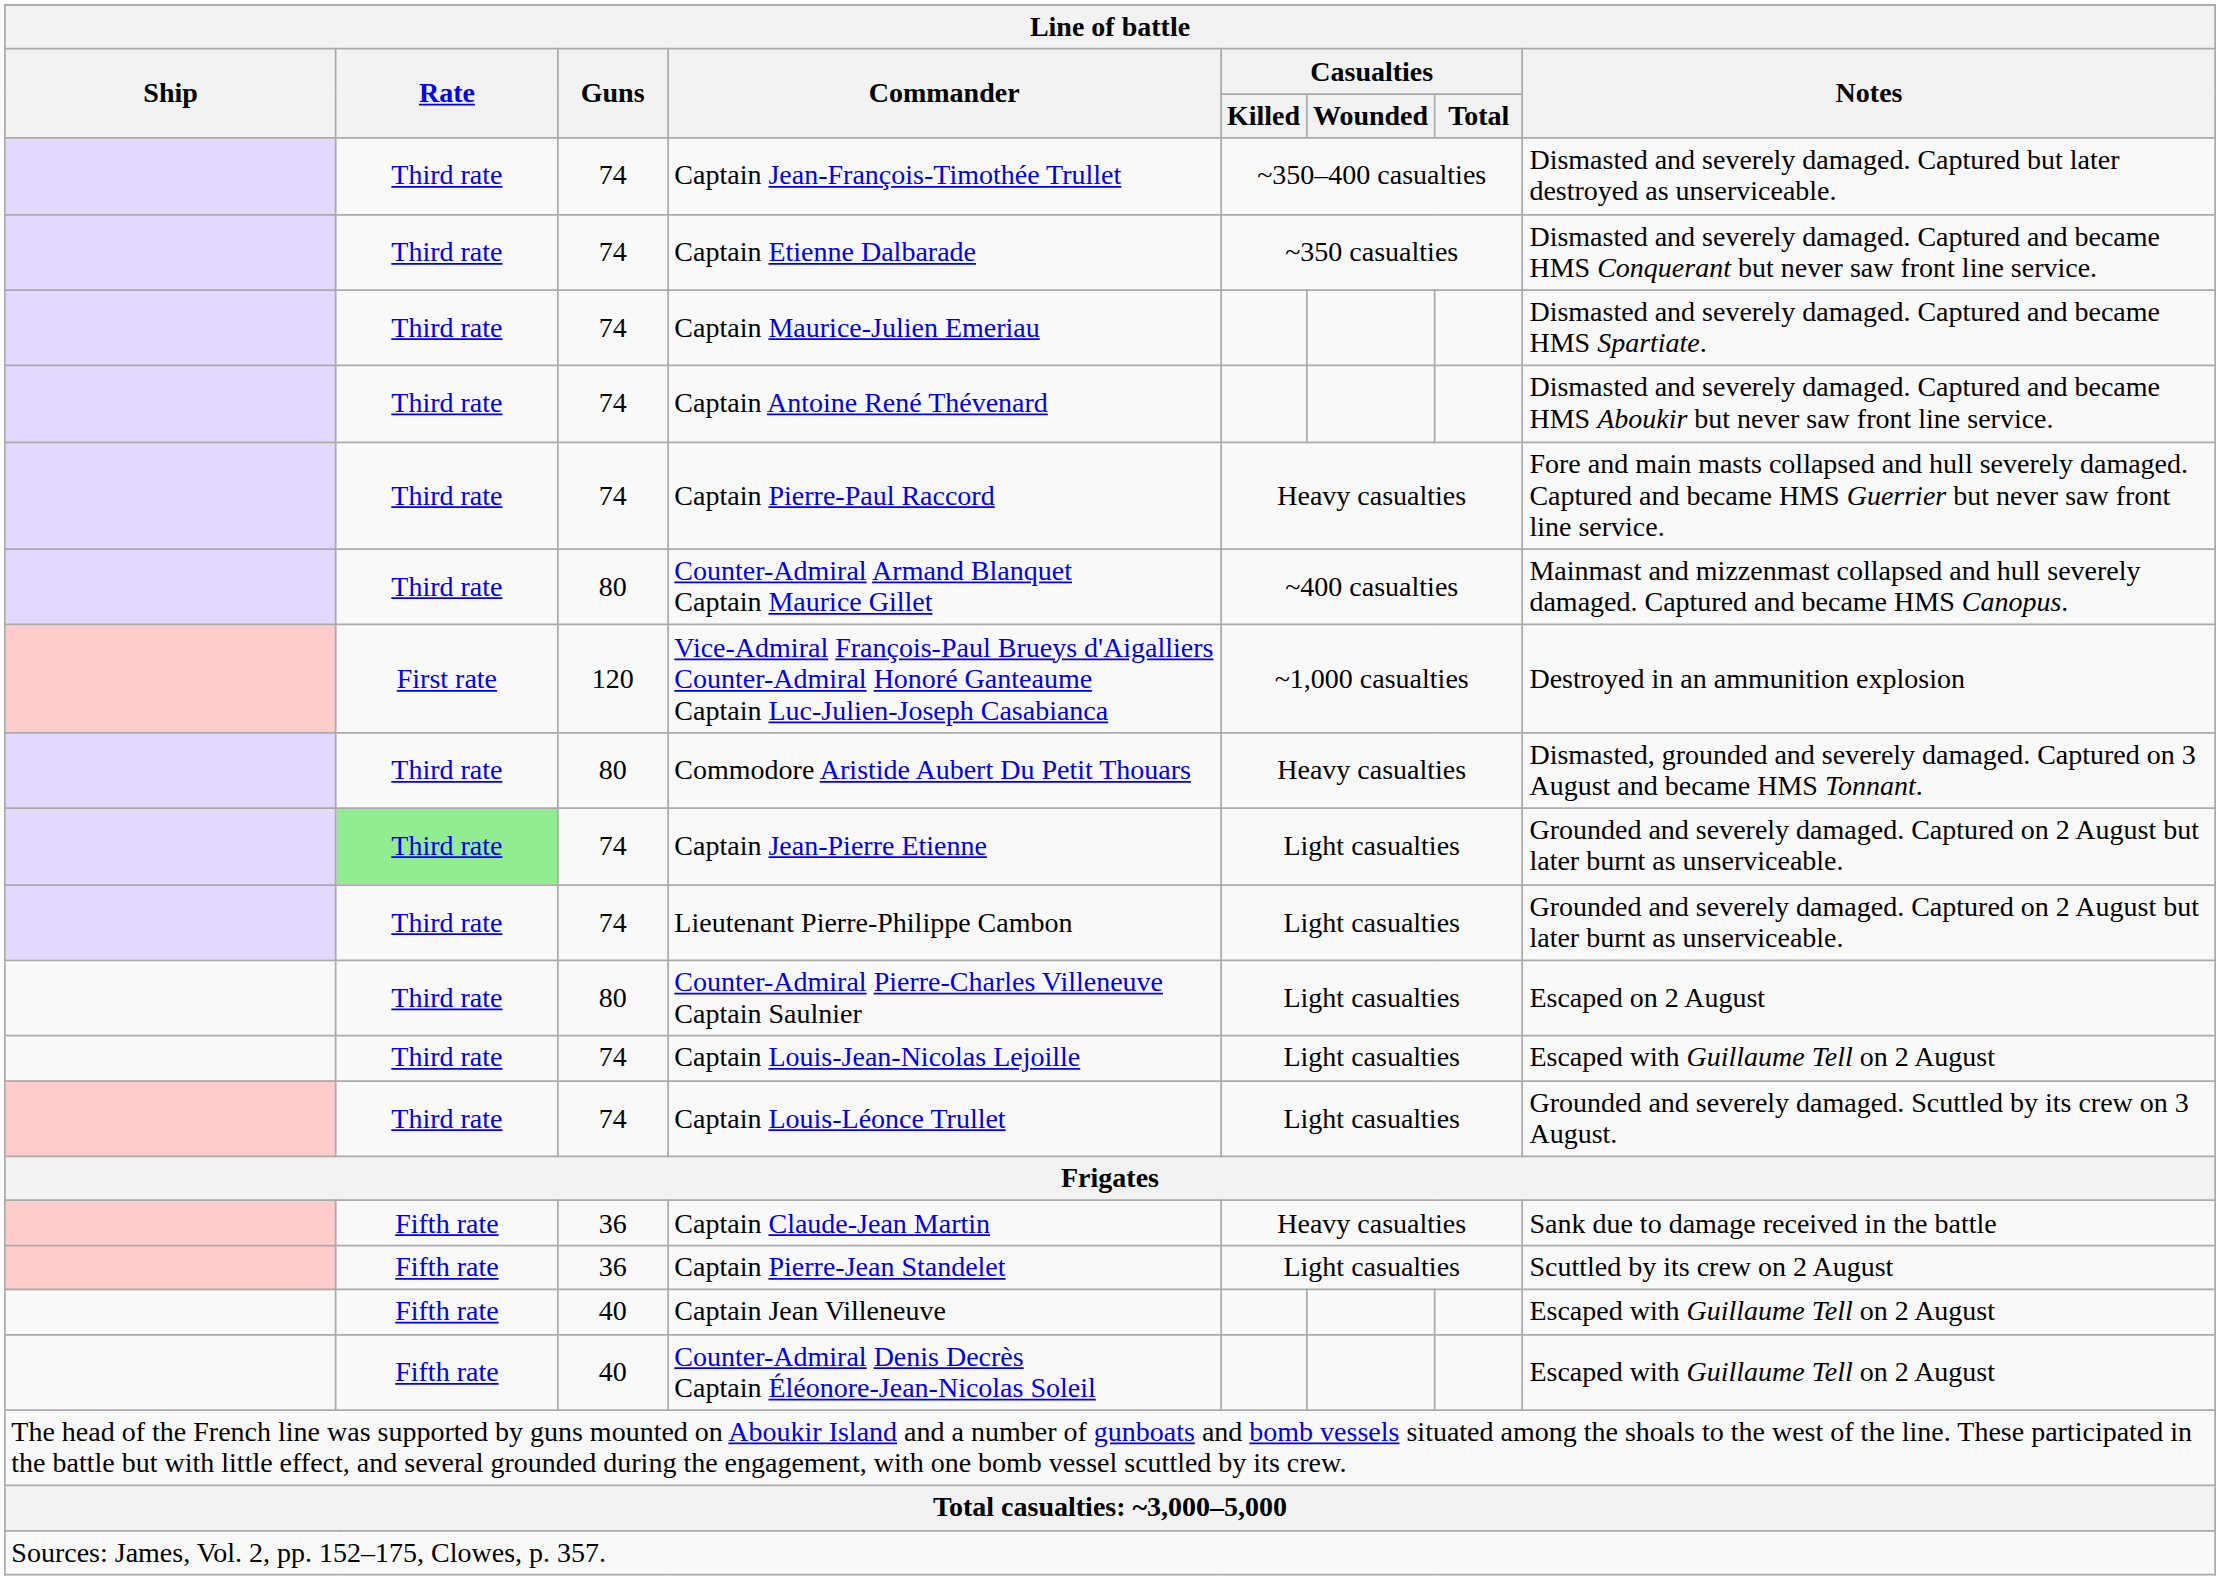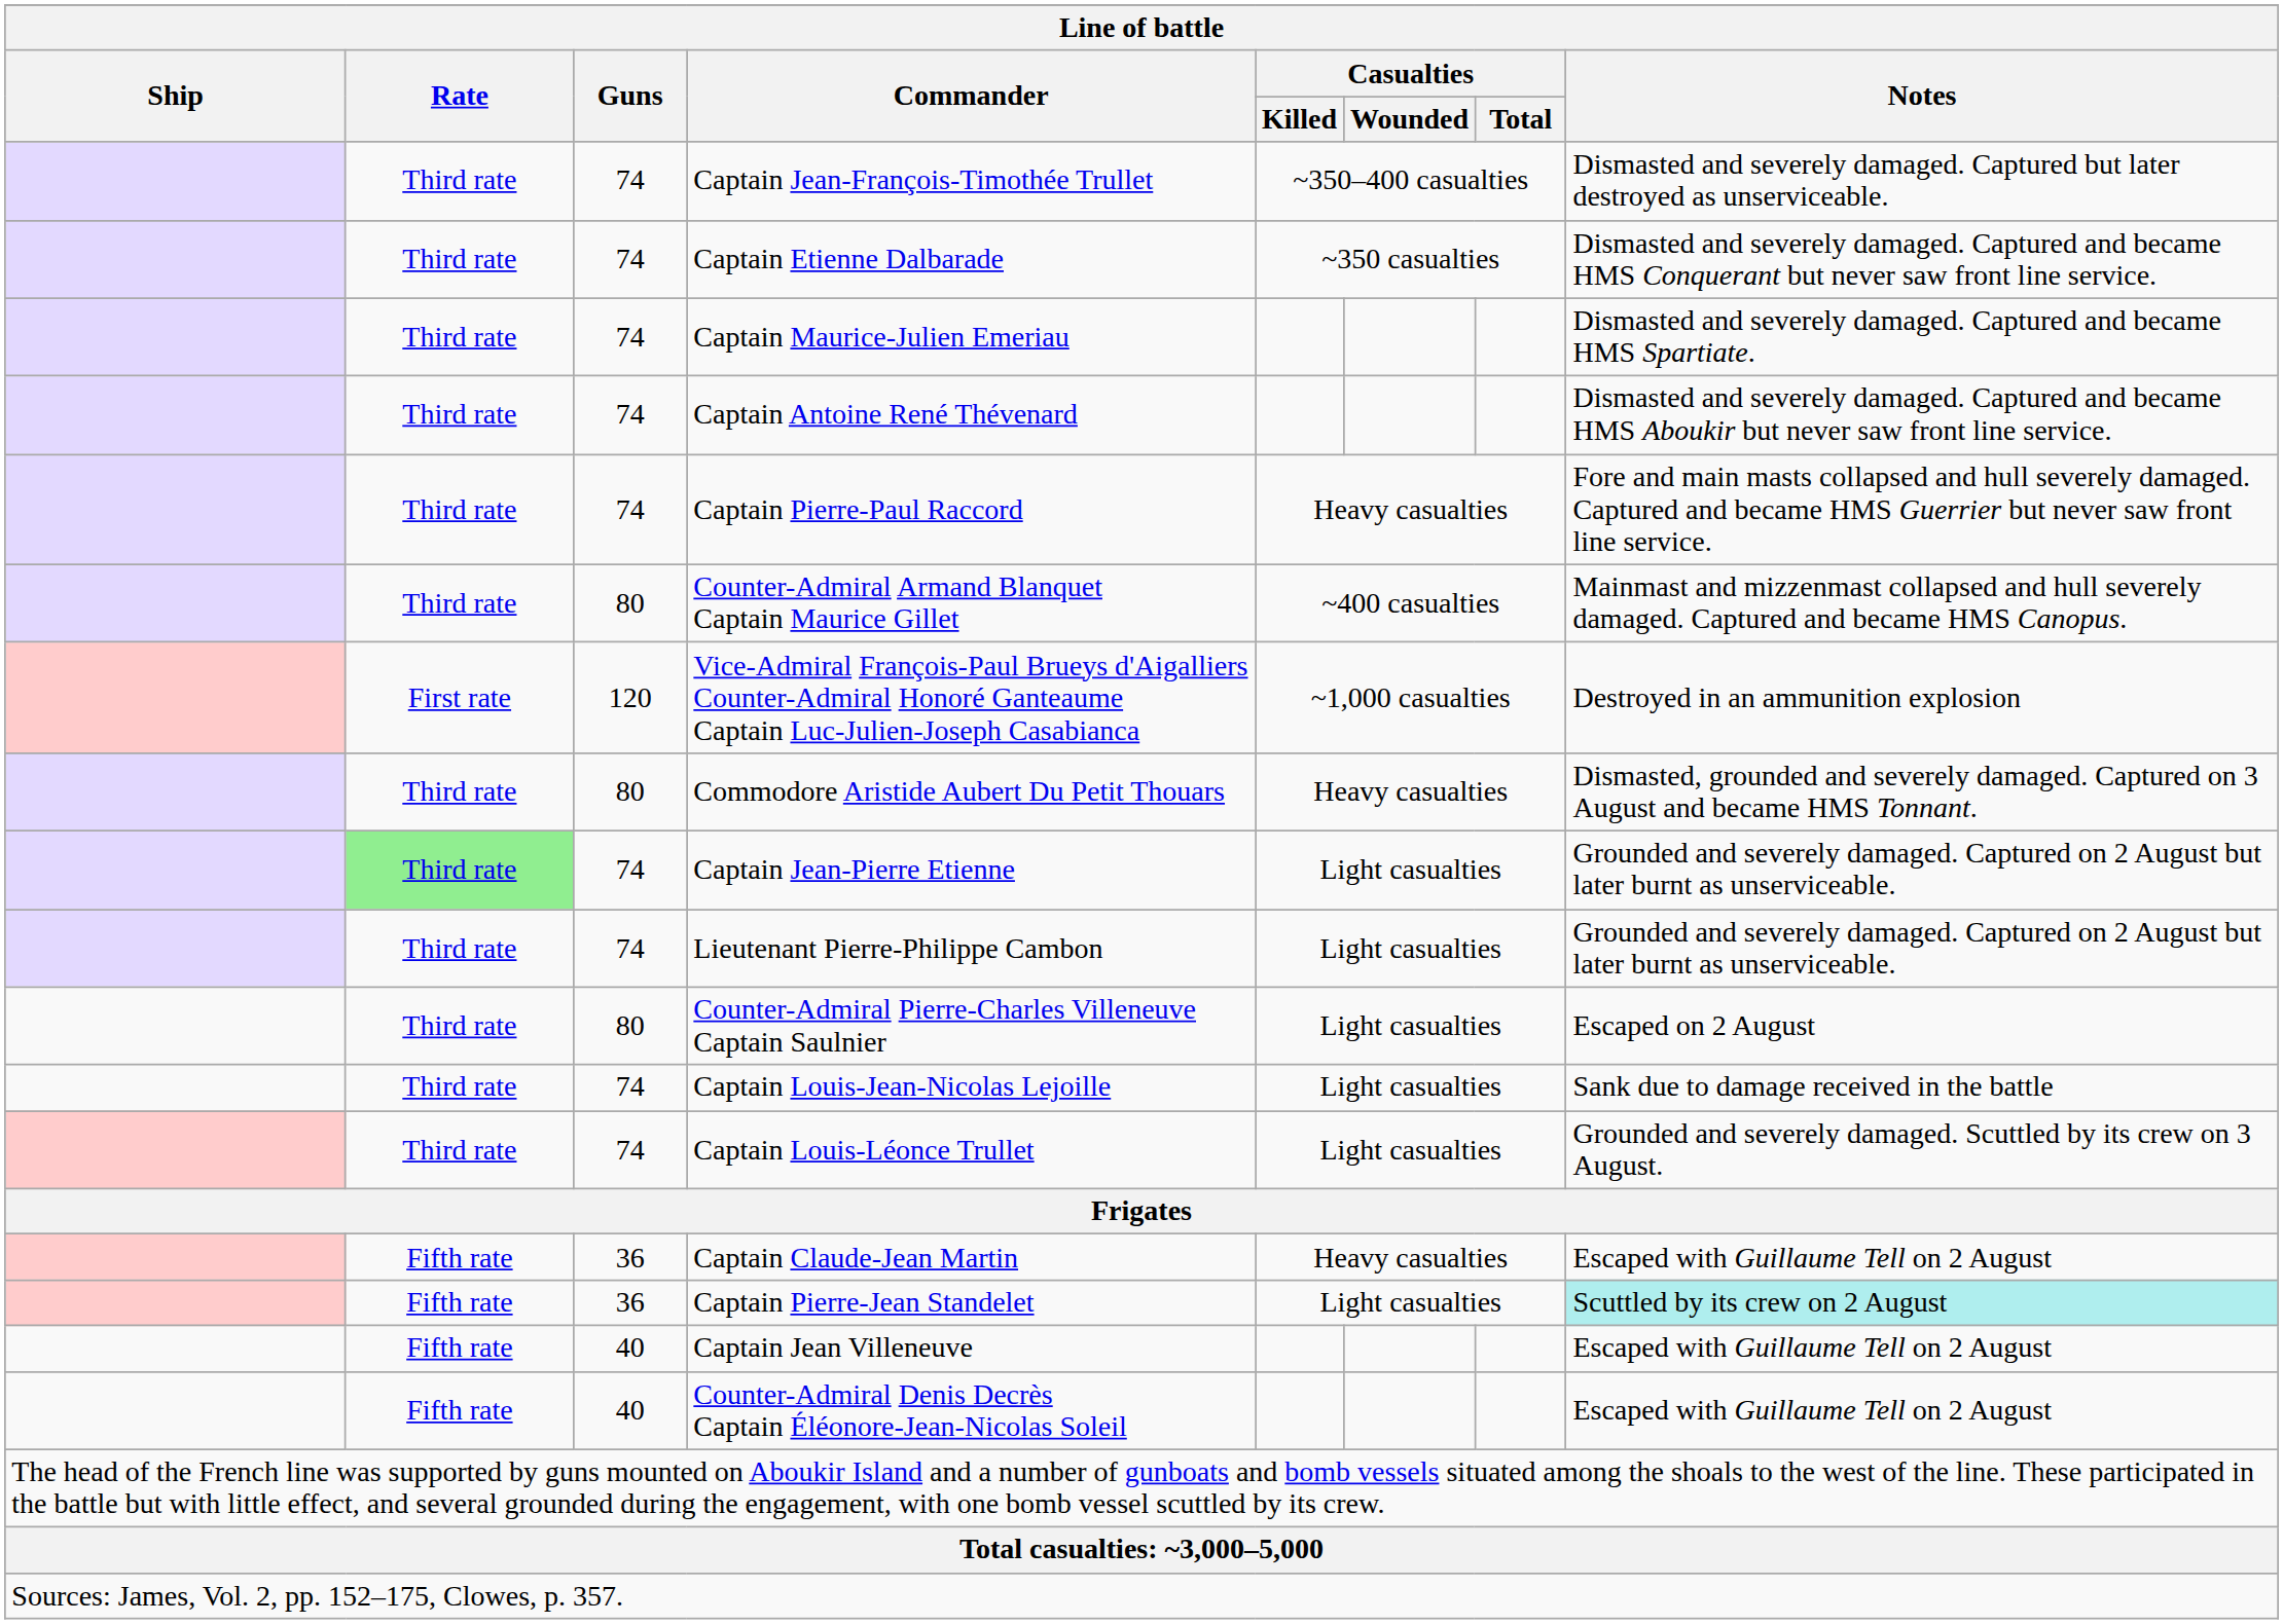Captain Louis-Jean-Nicolas Lejoille | Notes: Escaped with Guillaume Tell on 2 August -> Sank due to damage received in the battle
Captain Claude-Jean Martin | Notes: Sank due to damage received in the battle -> Escaped with Guillaume Tell on 2 August
Captain Pierre-Jean Standelet | Notes: no background -> paleturquoise background
